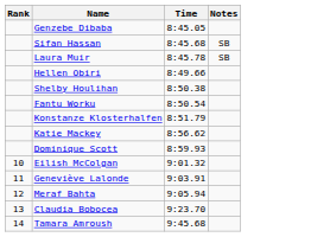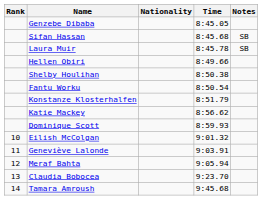+ column: Nationality
